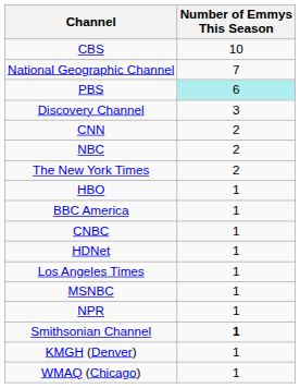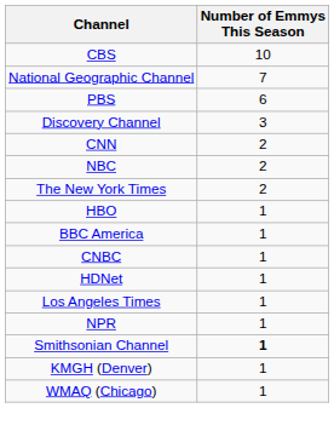PBS | Number of Emmys This Season: paleturquoise background -> no background
- row: MSNBC | 1
